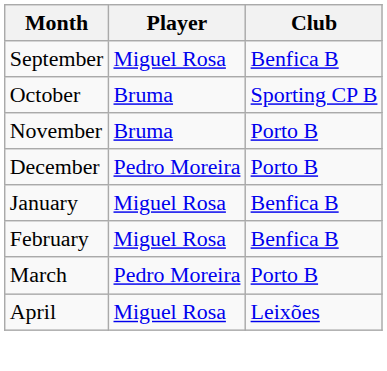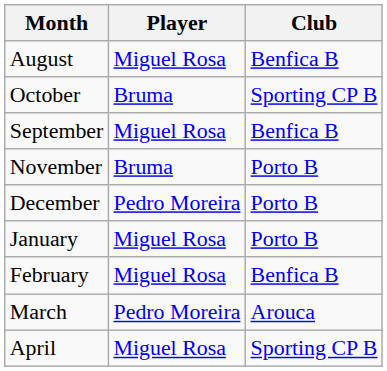+ row: August | Miguel Rosa | Benfica B
rows swapped: September <-> October
January | Club: Benfica B -> Porto B
March | Club: Porto B -> Arouca
April | Club: Leixões -> Sporting CP B
